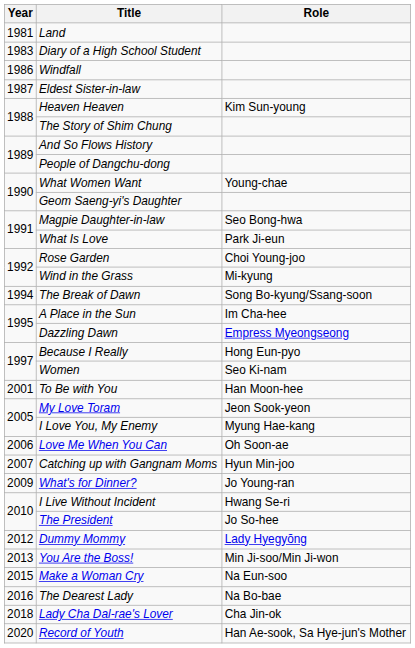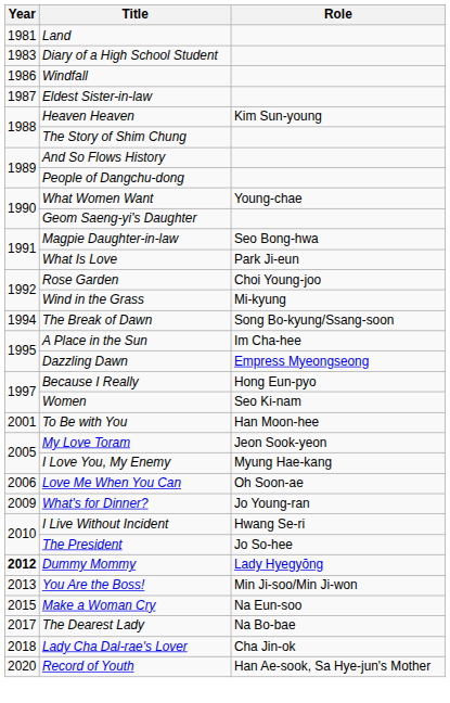- row: 2007 | Catching up with Gangnam Moms | Hyun Min-joo
Dummy Mommy | Year: normal -> bold
The Dearest Lady | Year: 2016 -> 2017
